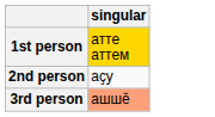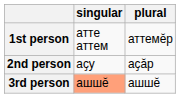+ column: plural | аттемӗр | аҫӑр | ашшӗ
1st person | singular: gold background -> no background
